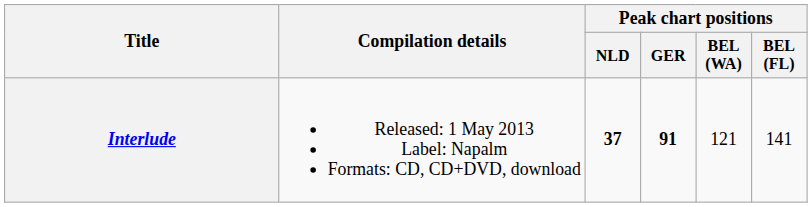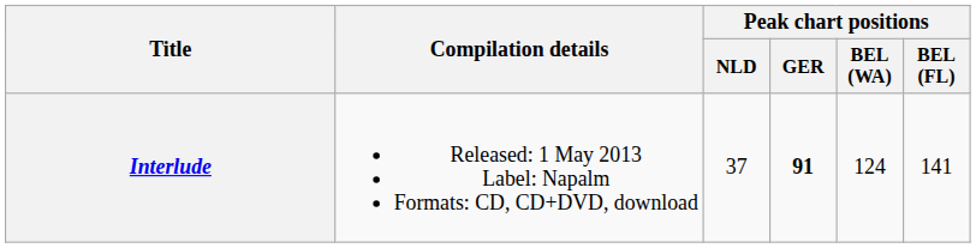Interlude | Peak chart positions / NLD: bold -> normal
Interlude | Peak chart positions / BEL (WA): 121 -> 124
